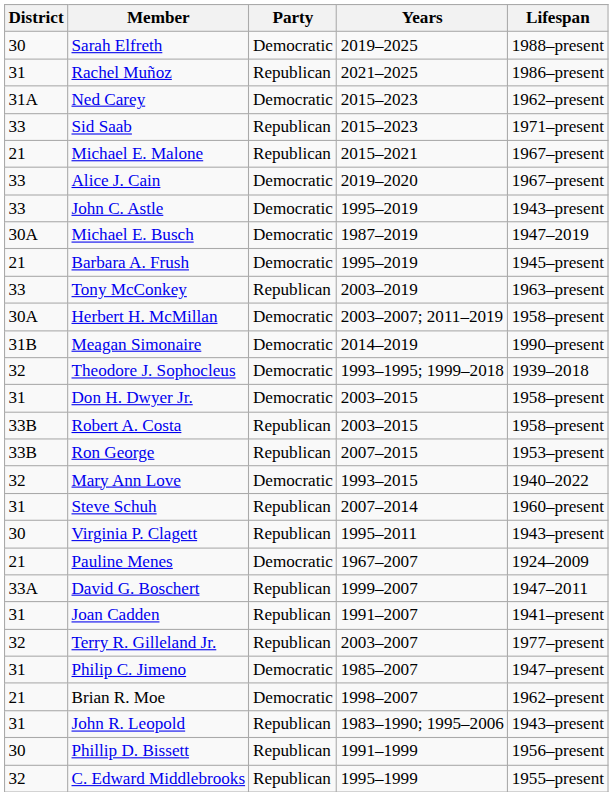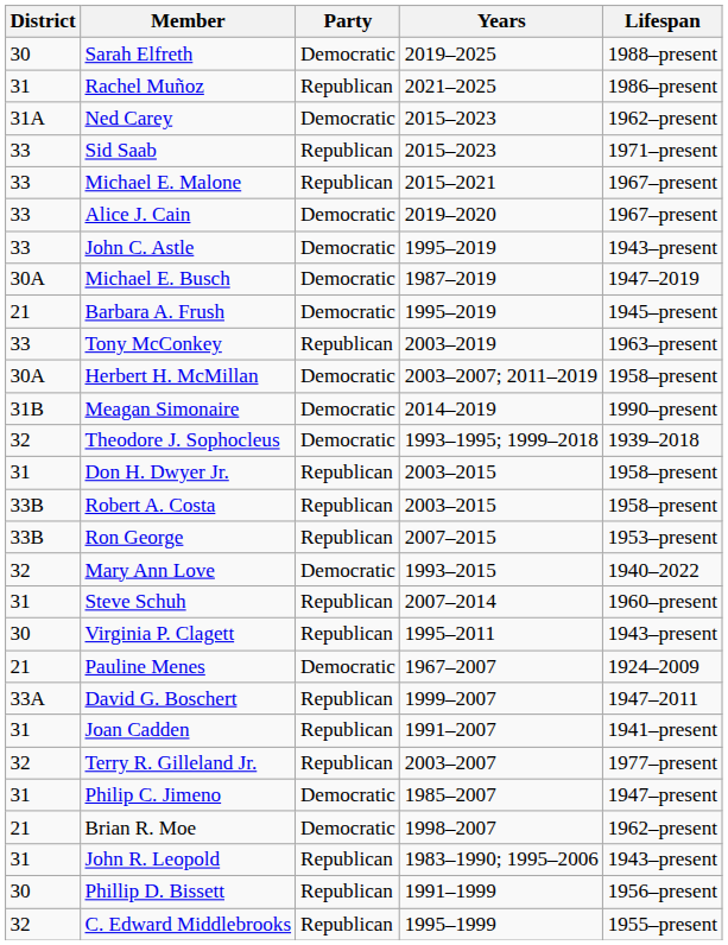Michael E. Malone | District: 21 -> 33
Don H. Dwyer Jr. | Party: Democratic -> Republican
